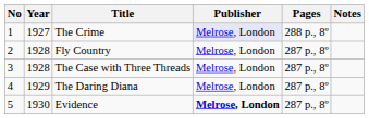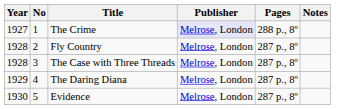columns swapped: No <-> Year
Evidence | Publisher: bold -> normal
